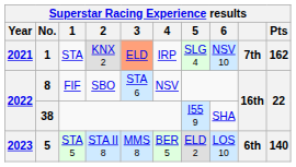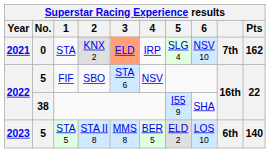STA | No.: 1 -> 0
FIF | No.: 8 -> 5
